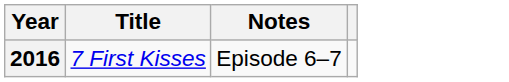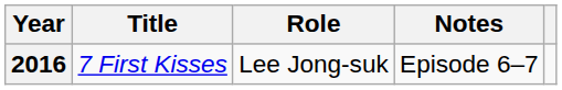+ column: Role | Lee Jong-suk
